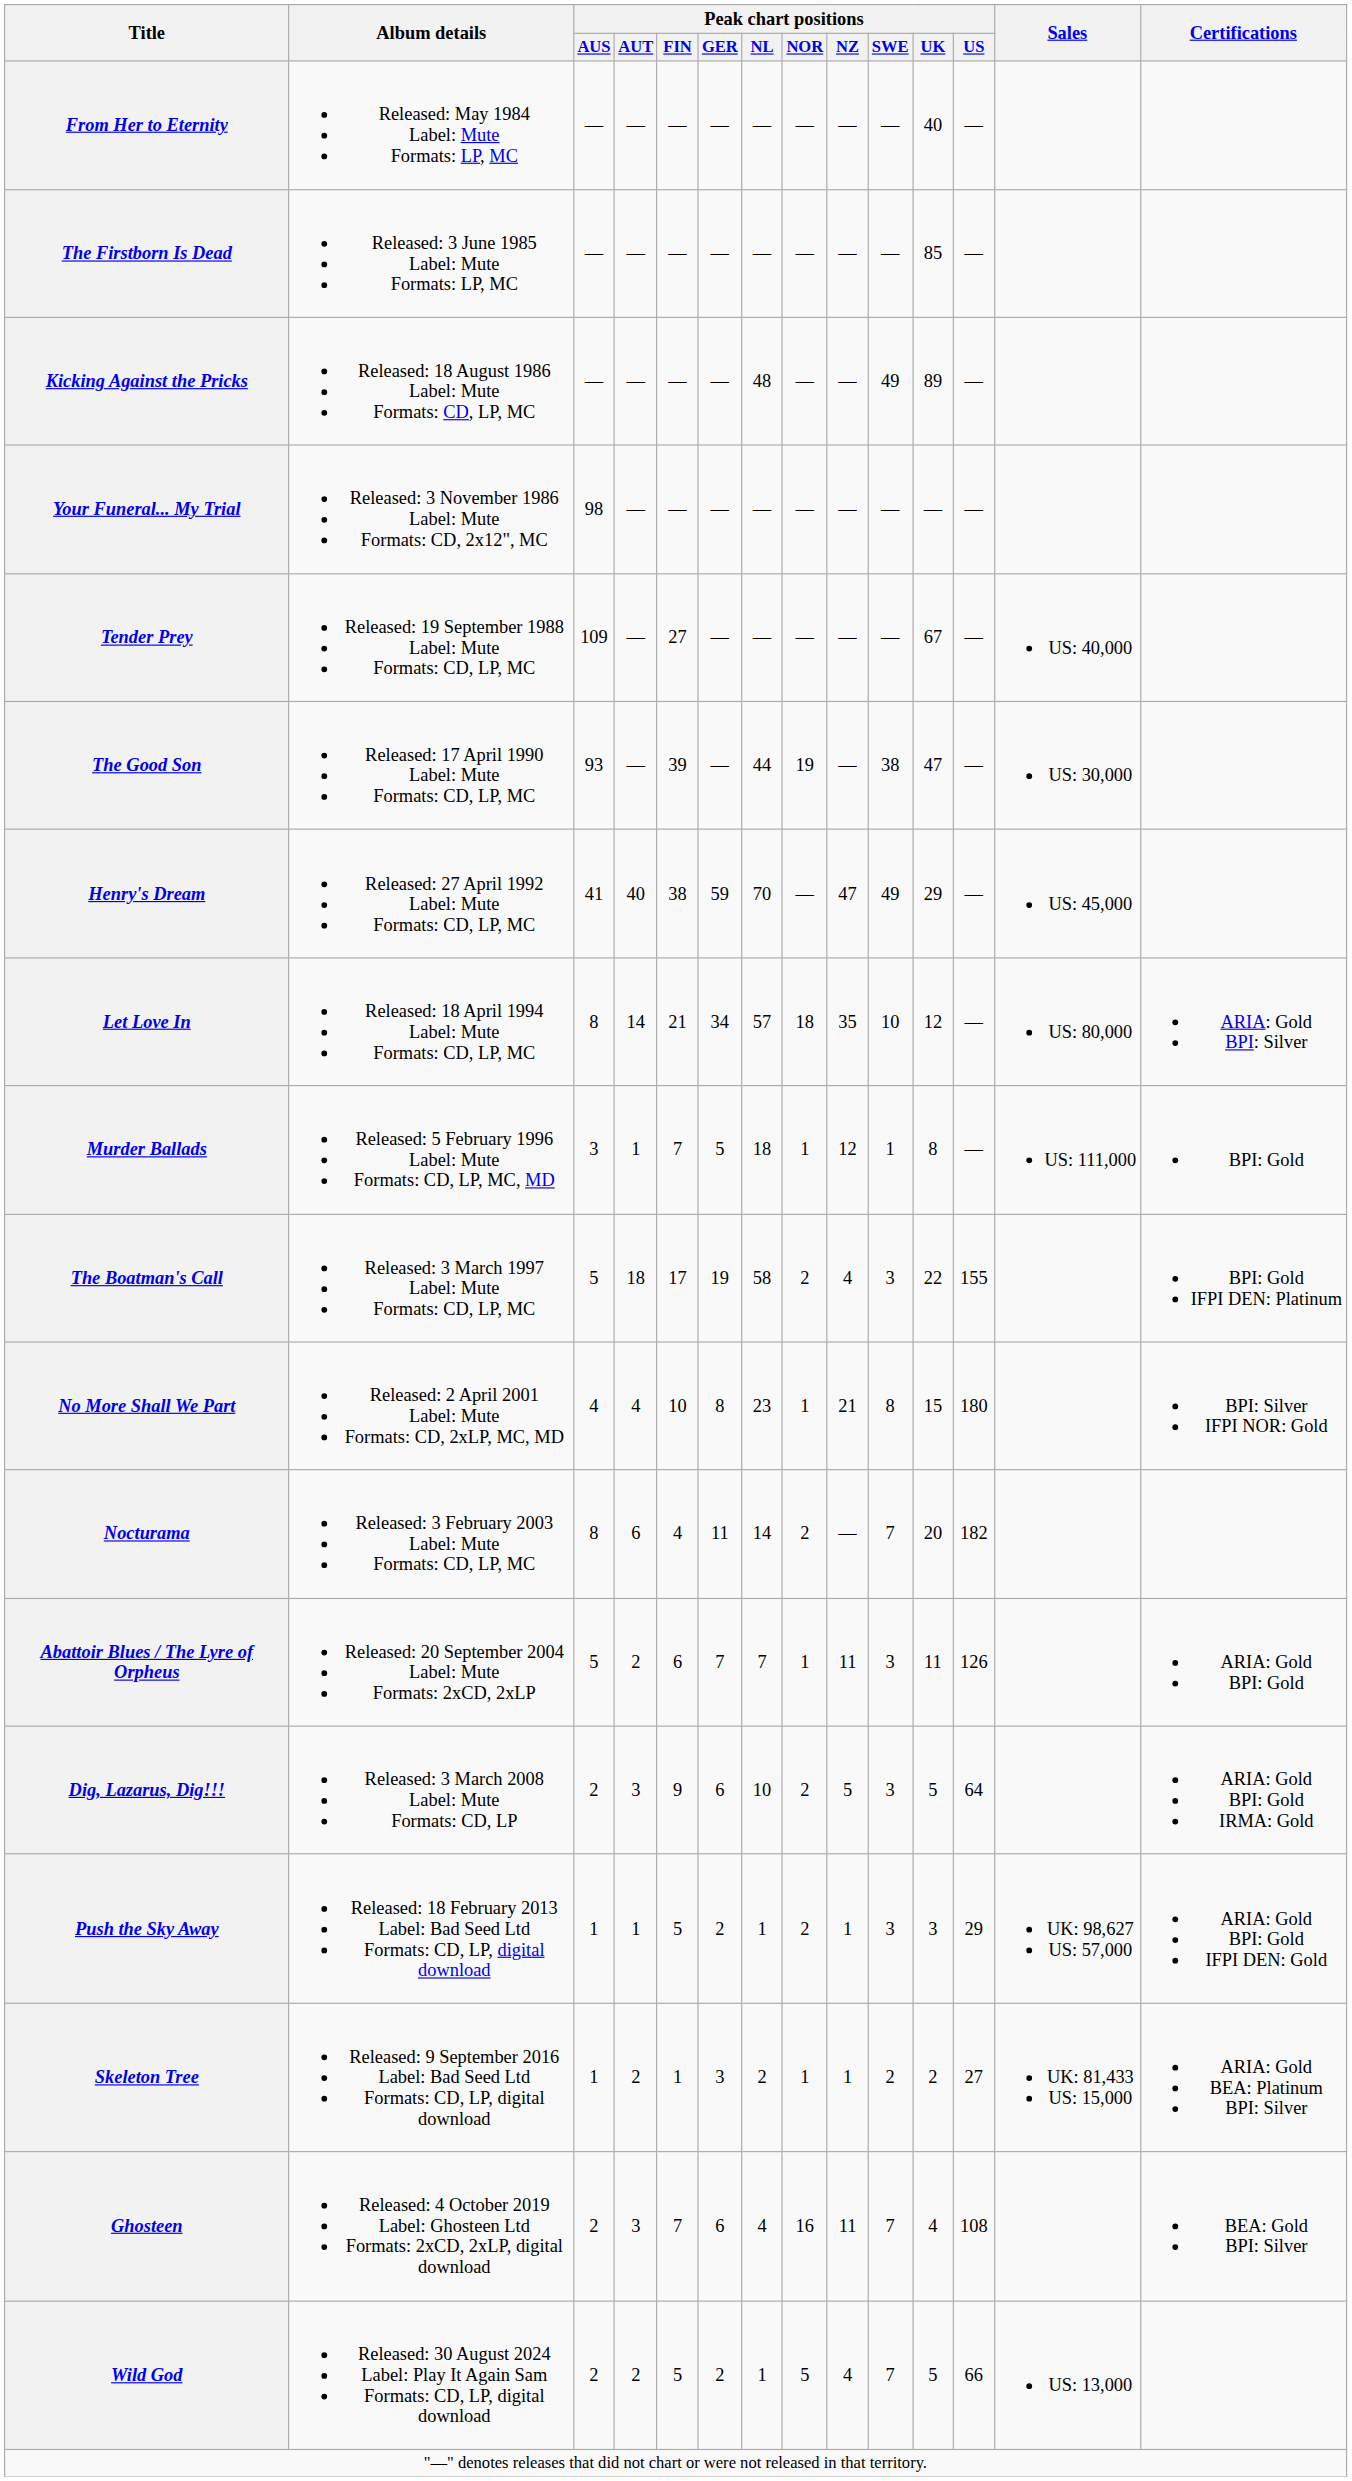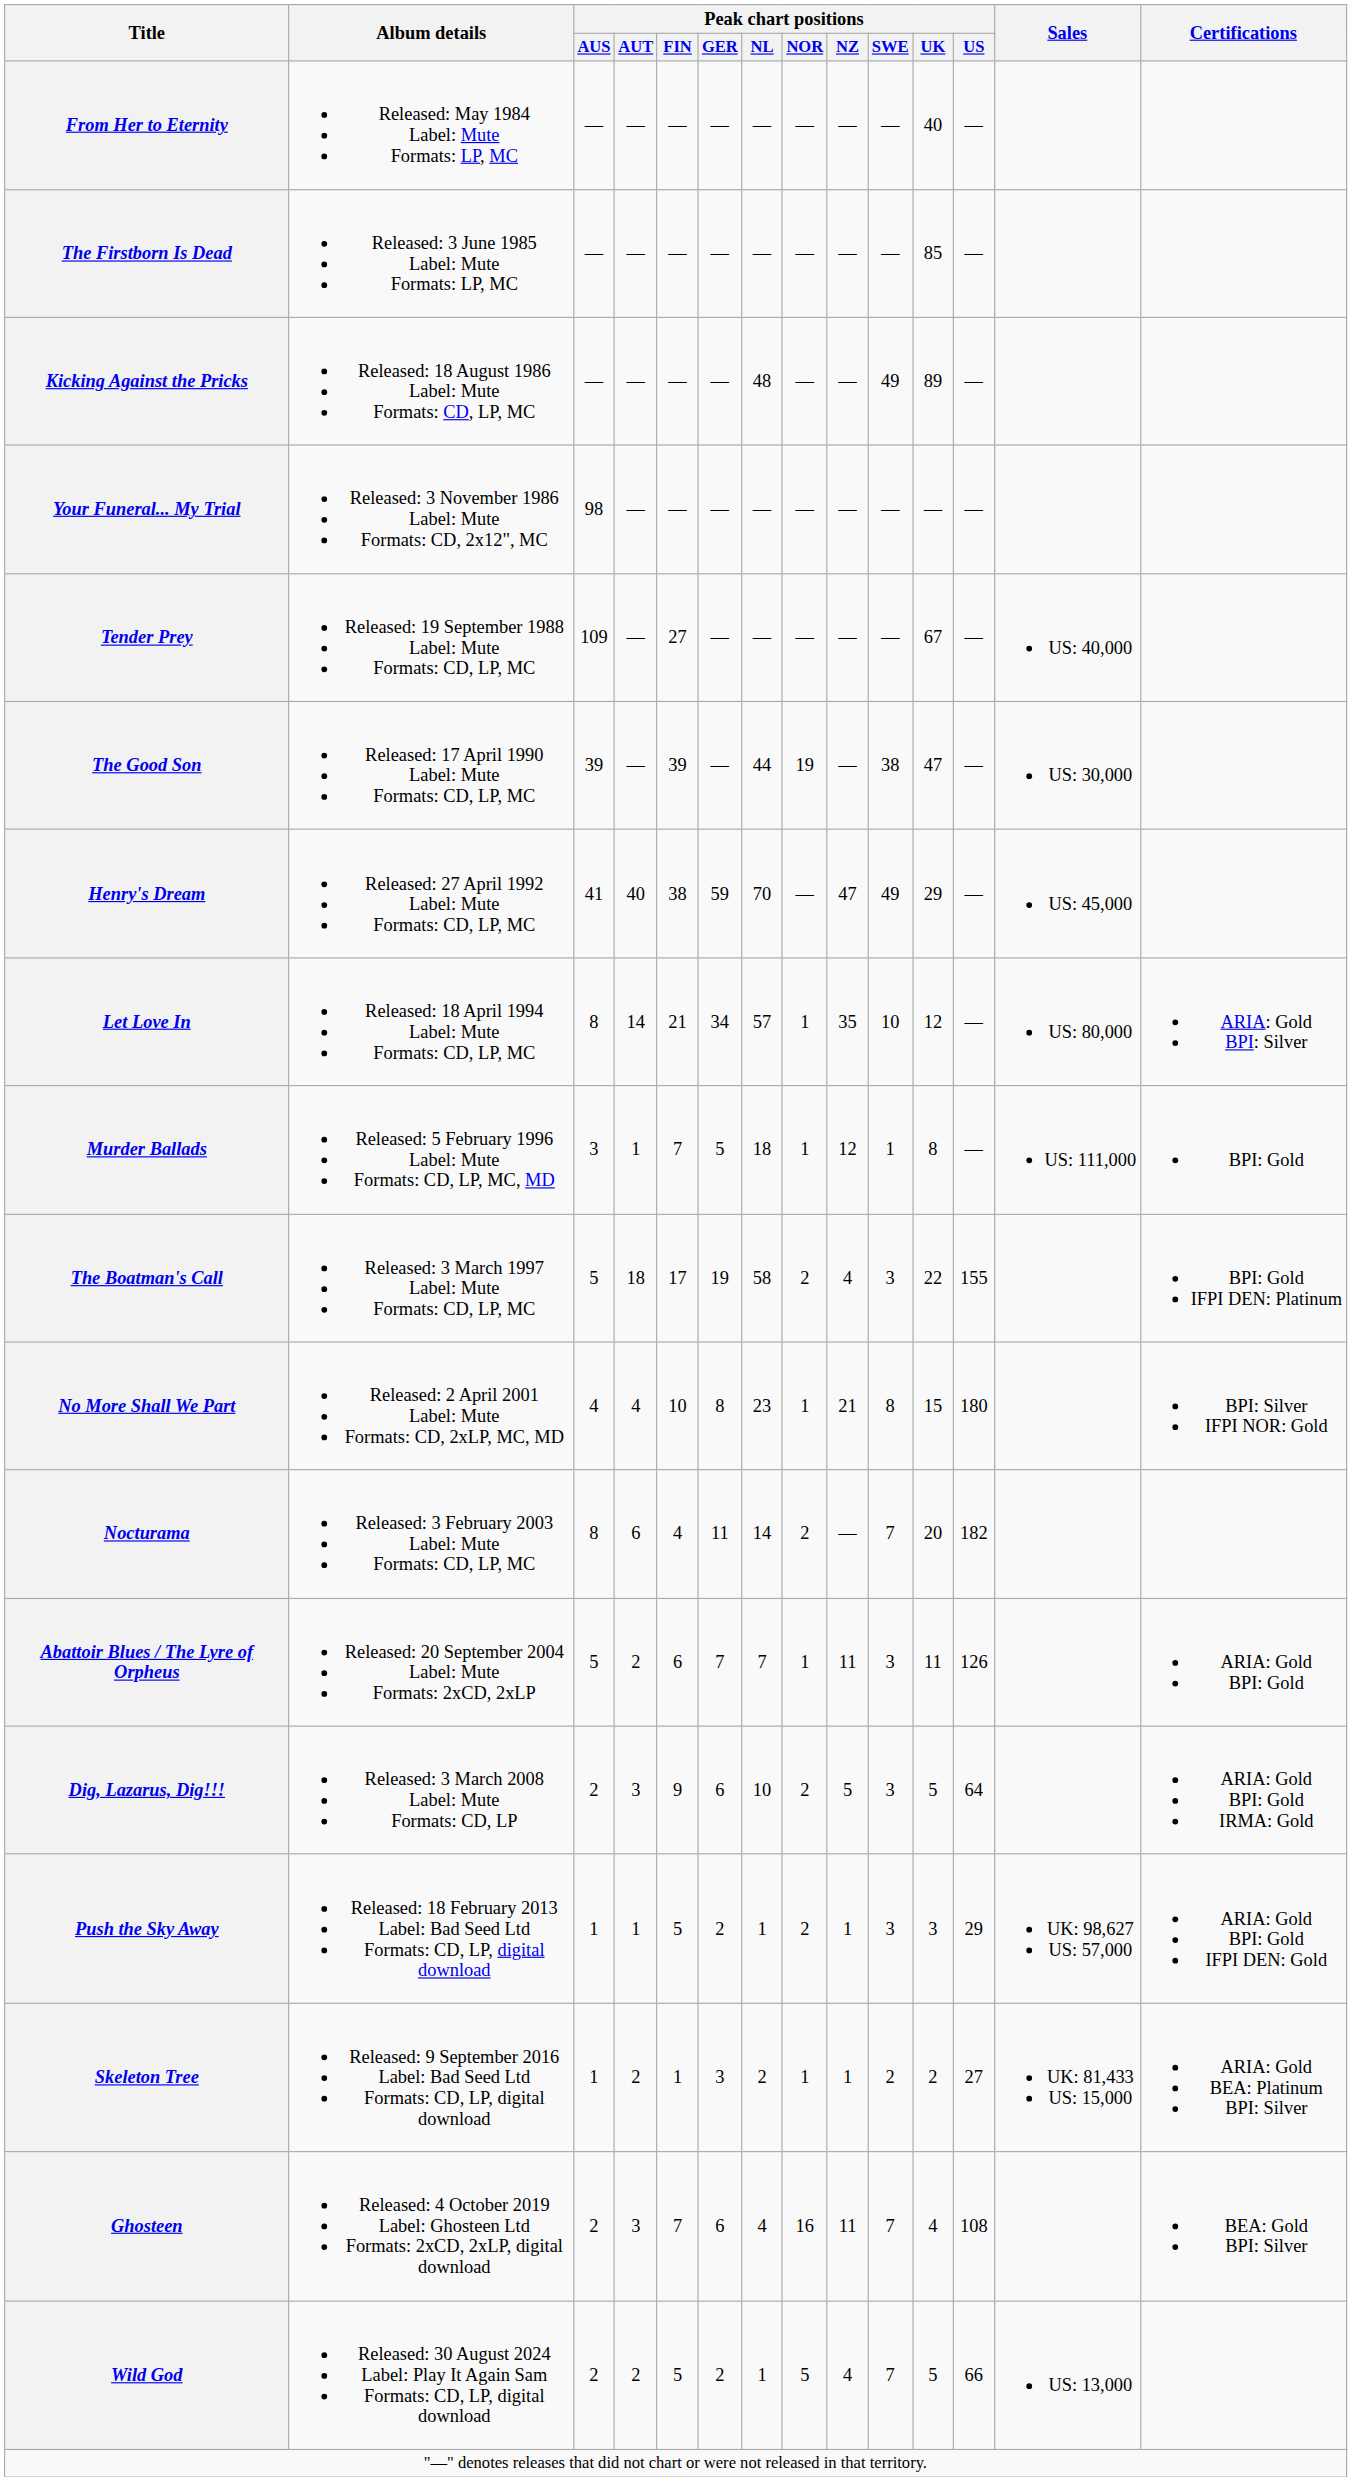The Good Son | Peak chart positions / AUS: 93 -> 39
Let Love In | Peak chart positions / NOR: 18 -> 1
